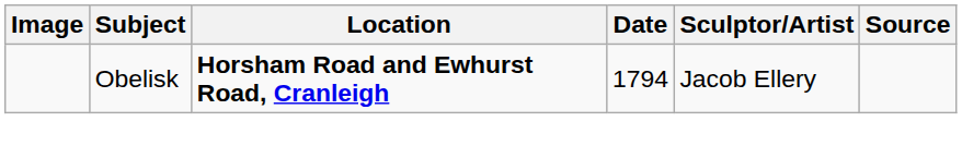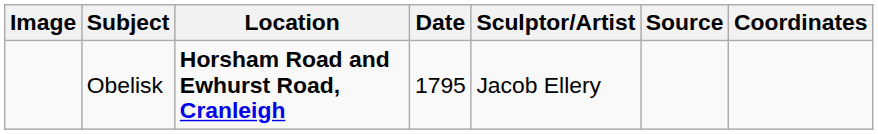+ column: Coordinates
Obelisk | Date: 1794 -> 1795
